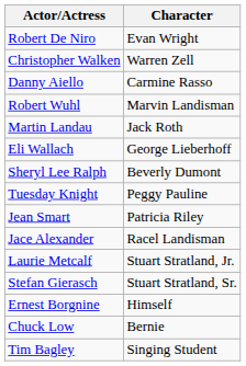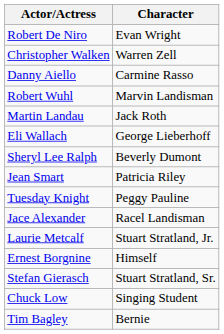rows swapped: Jean Smart <-> Tuesday Knight
rows swapped: Ernest Borgnine <-> Stefan Gierasch
Chuck Low | Character: Bernie -> Singing Student
Tim Bagley | Character: Singing Student -> Bernie
